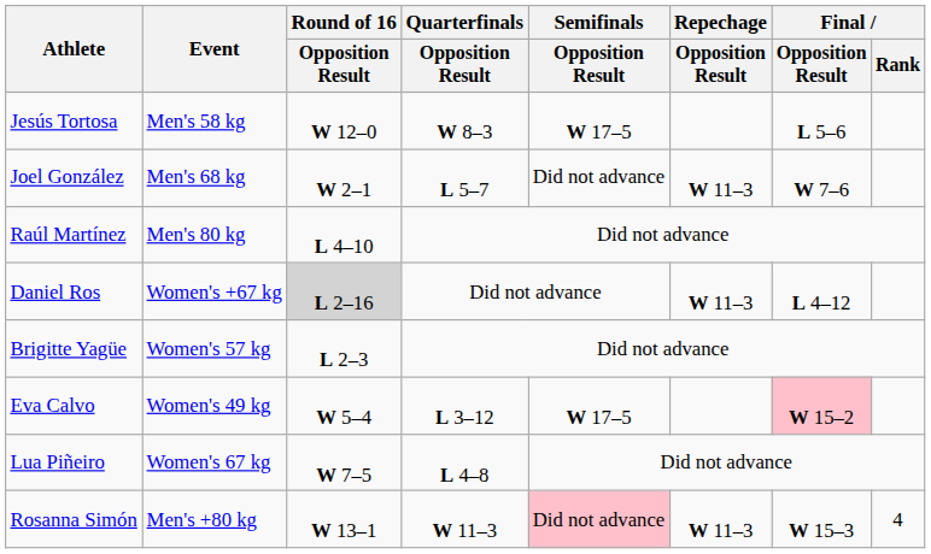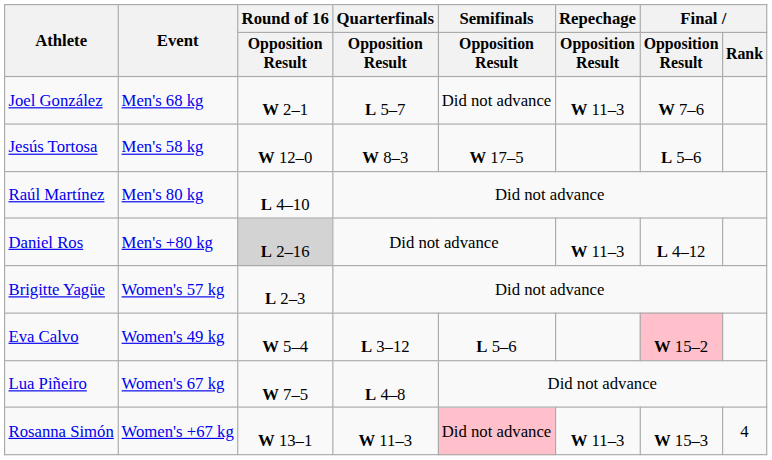rows swapped: Jesús Tortosa <-> Joel González
Daniel Ros | Event: Women's +67 kg -> Men's +80 kg
Eva Calvo | Semifinals / Opposition Result: W 17–5 -> L 5–6
Rosanna Simón | Event: Men's +80 kg -> Women's +67 kg
